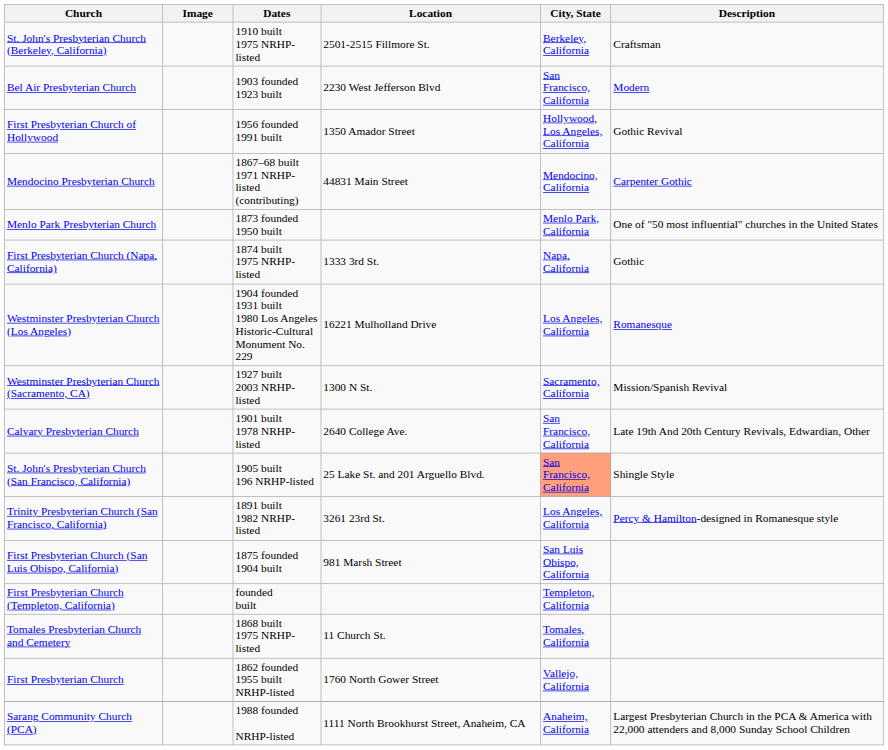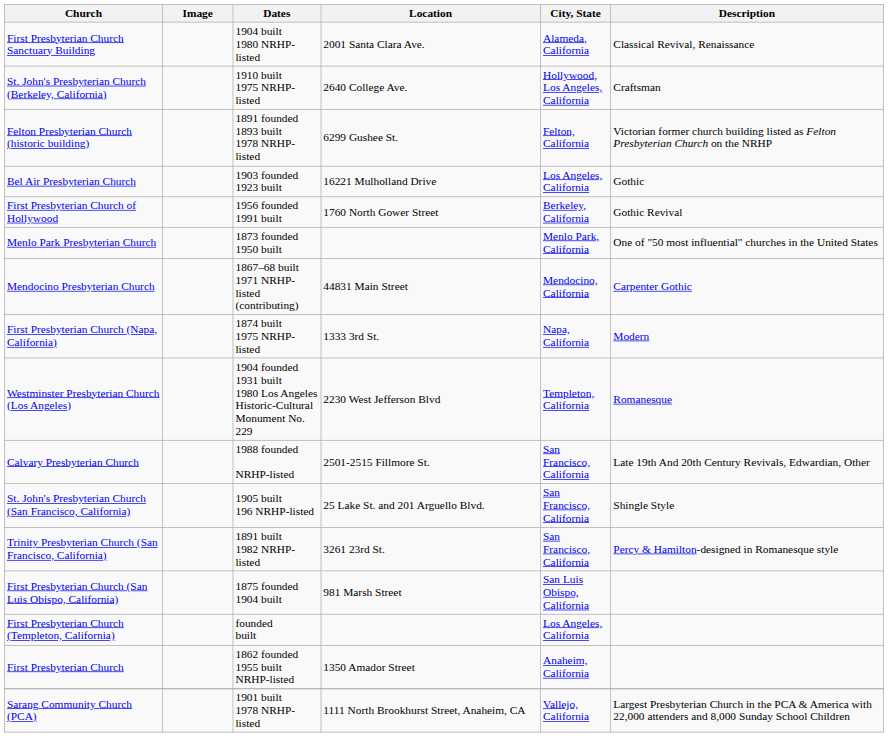+ row: First Presbyterian Church Sanctuary Building | 1904 built 1980 NRHP-listed | 2001 Santa Clara Ave. | Alameda, California | Classical Revival, Renaissance
St. John's Presbyterian Church (Berkeley, California) | Location: 2501-2515 Fillmore St. -> 2640 College Ave.
St. John's Presbyterian Church (Berkeley, California) | City, State: Berkeley, California -> Hollywood, Los Angeles, California
+ row: Felton Presbyterian Church (historic building) | 1891 founded 1893 built 1978 NRHP-listed | 6299 Gushee St. | Felton, California | Victorian former church building listed as Felton Presbyterian Church on the NRHP
Bel Air Presbyterian Church | Location: 2230 West Jefferson Blvd -> 16221 Mulholland Drive
Bel Air Presbyterian Church | City, State: San Francisco, California -> Los Angeles, California
Bel Air Presbyterian Church | Description: Modern -> Gothic
First Presbyterian Church of Hollywood | Location: 1350 Amador Street -> 1760 North Gower Street
First Presbyterian Church of Hollywood | City, State: Hollywood, Los Angeles, California -> Berkeley, California
rows swapped: Mendocino Presbyterian Church <-> Menlo Park Presbyterian Church
First Presbyterian Church (Napa, California) | Description: Gothic -> Modern
Westminster Presbyterian Church (Los Angeles) | Location: 16221 Mulholland Drive -> 2230 West Jefferson Blvd
Westminster Presbyterian Church (Los Angeles) | City, State: Los Angeles, California -> Templeton, California
- row: Westminster Presbyterian Church (Sacramento, CA) | 1927 built 2003 NRHP-listed | 1300 N St. | Sacramento, California | Mission/Spanish Revival
Calvary Presbyterian Church | Dates: 1901 built 1978 NRHP-listed -> 1988 founded NRHP-listed
Calvary Presbyterian Church | Location: 2640 College Ave. -> 2501-2515 Fillmore St.
St. John's Presbyterian Church (San Francisco, California) | City, State: lightsalmon background -> no background
Trinity Presbyterian Church (San Francisco, California) | City, State: Los Angeles, California -> San Francisco, California
First Presbyterian Church (Templeton, California) | City, State: Templeton, California -> Los Angeles, California
- row: Tomales Presbyterian Church and Cemetery | 1868 built 1975 NRHP-listed | 11 Church St. | Tomales, California
First Presbyterian Church | Location: 1760 North Gower Street -> 1350 Amador Street
First Presbyterian Church | City, State: Vallejo, California -> Anaheim, California
Sarang Community Church (PCA) | Dates: 1988 founded NRHP-listed -> 1901 built 1978 NRHP-listed
Sarang Community Church (PCA) | City, State: Anaheim, California -> Vallejo, California
